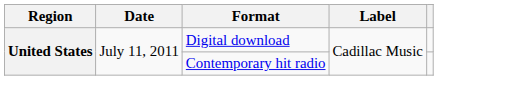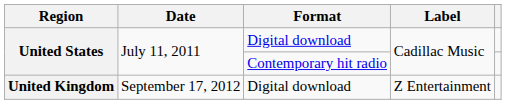+ row: United Kingdom | September 17, 2012 | Digital download | Z Entertainment
